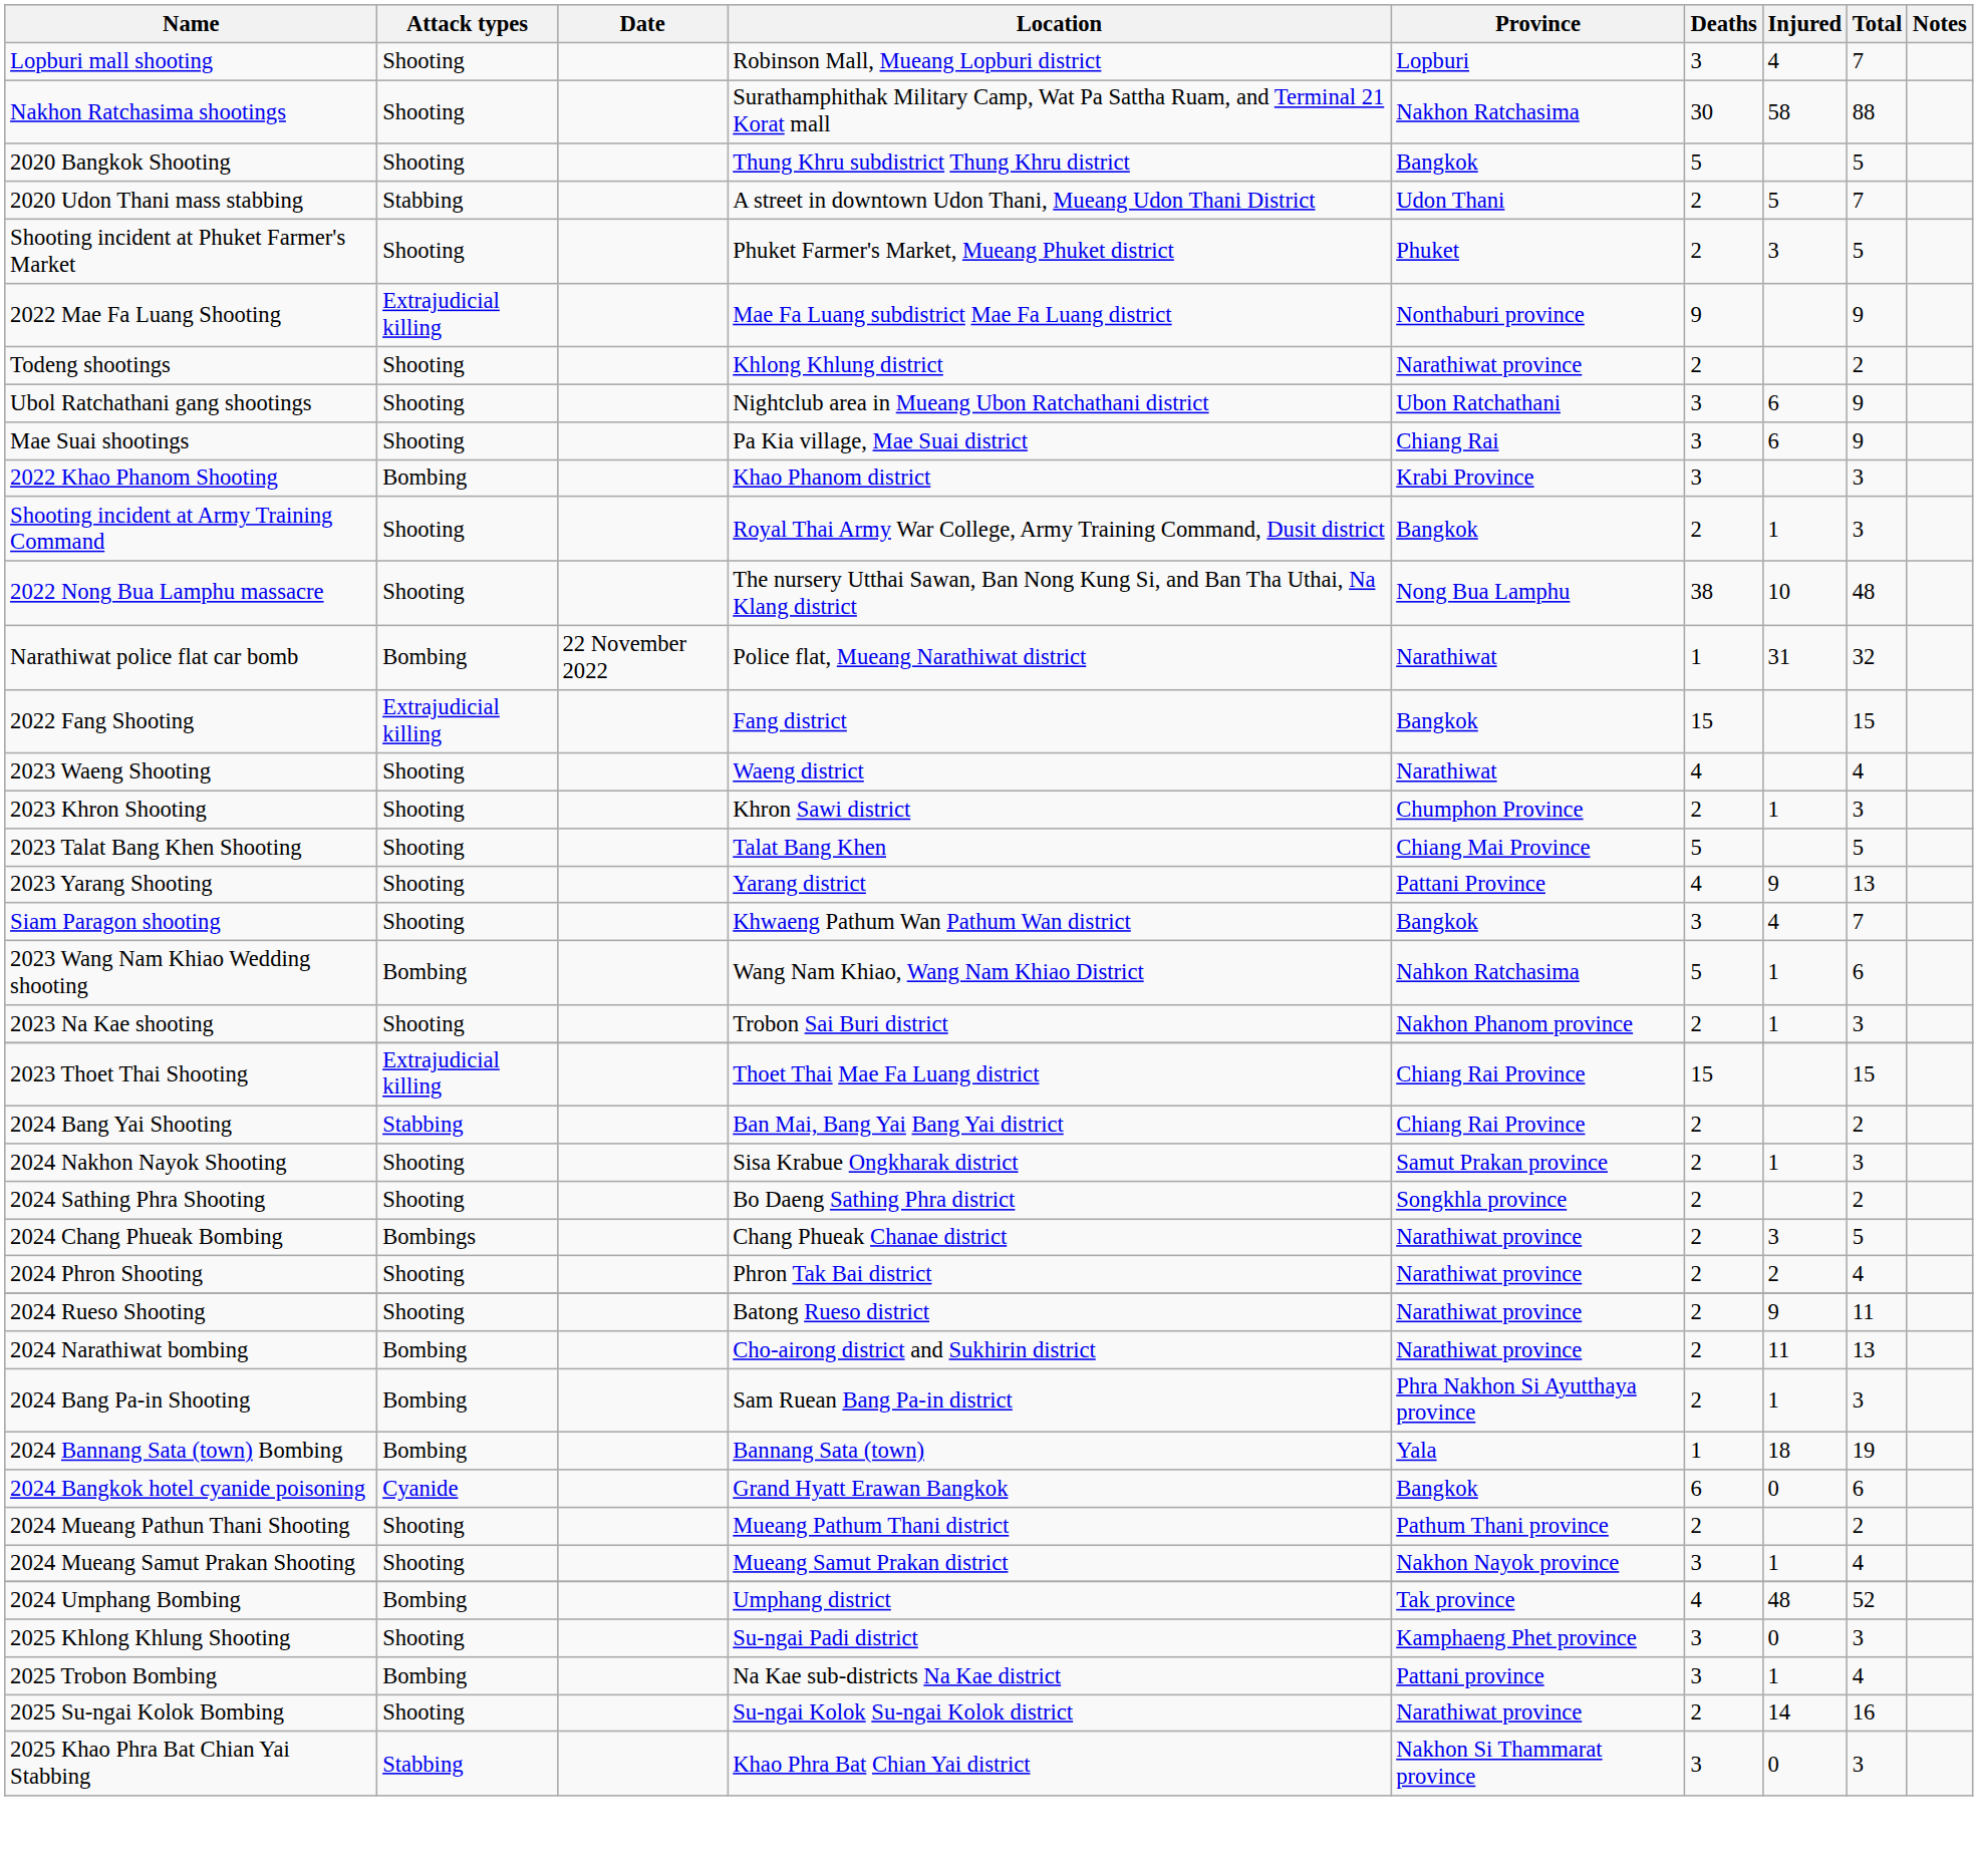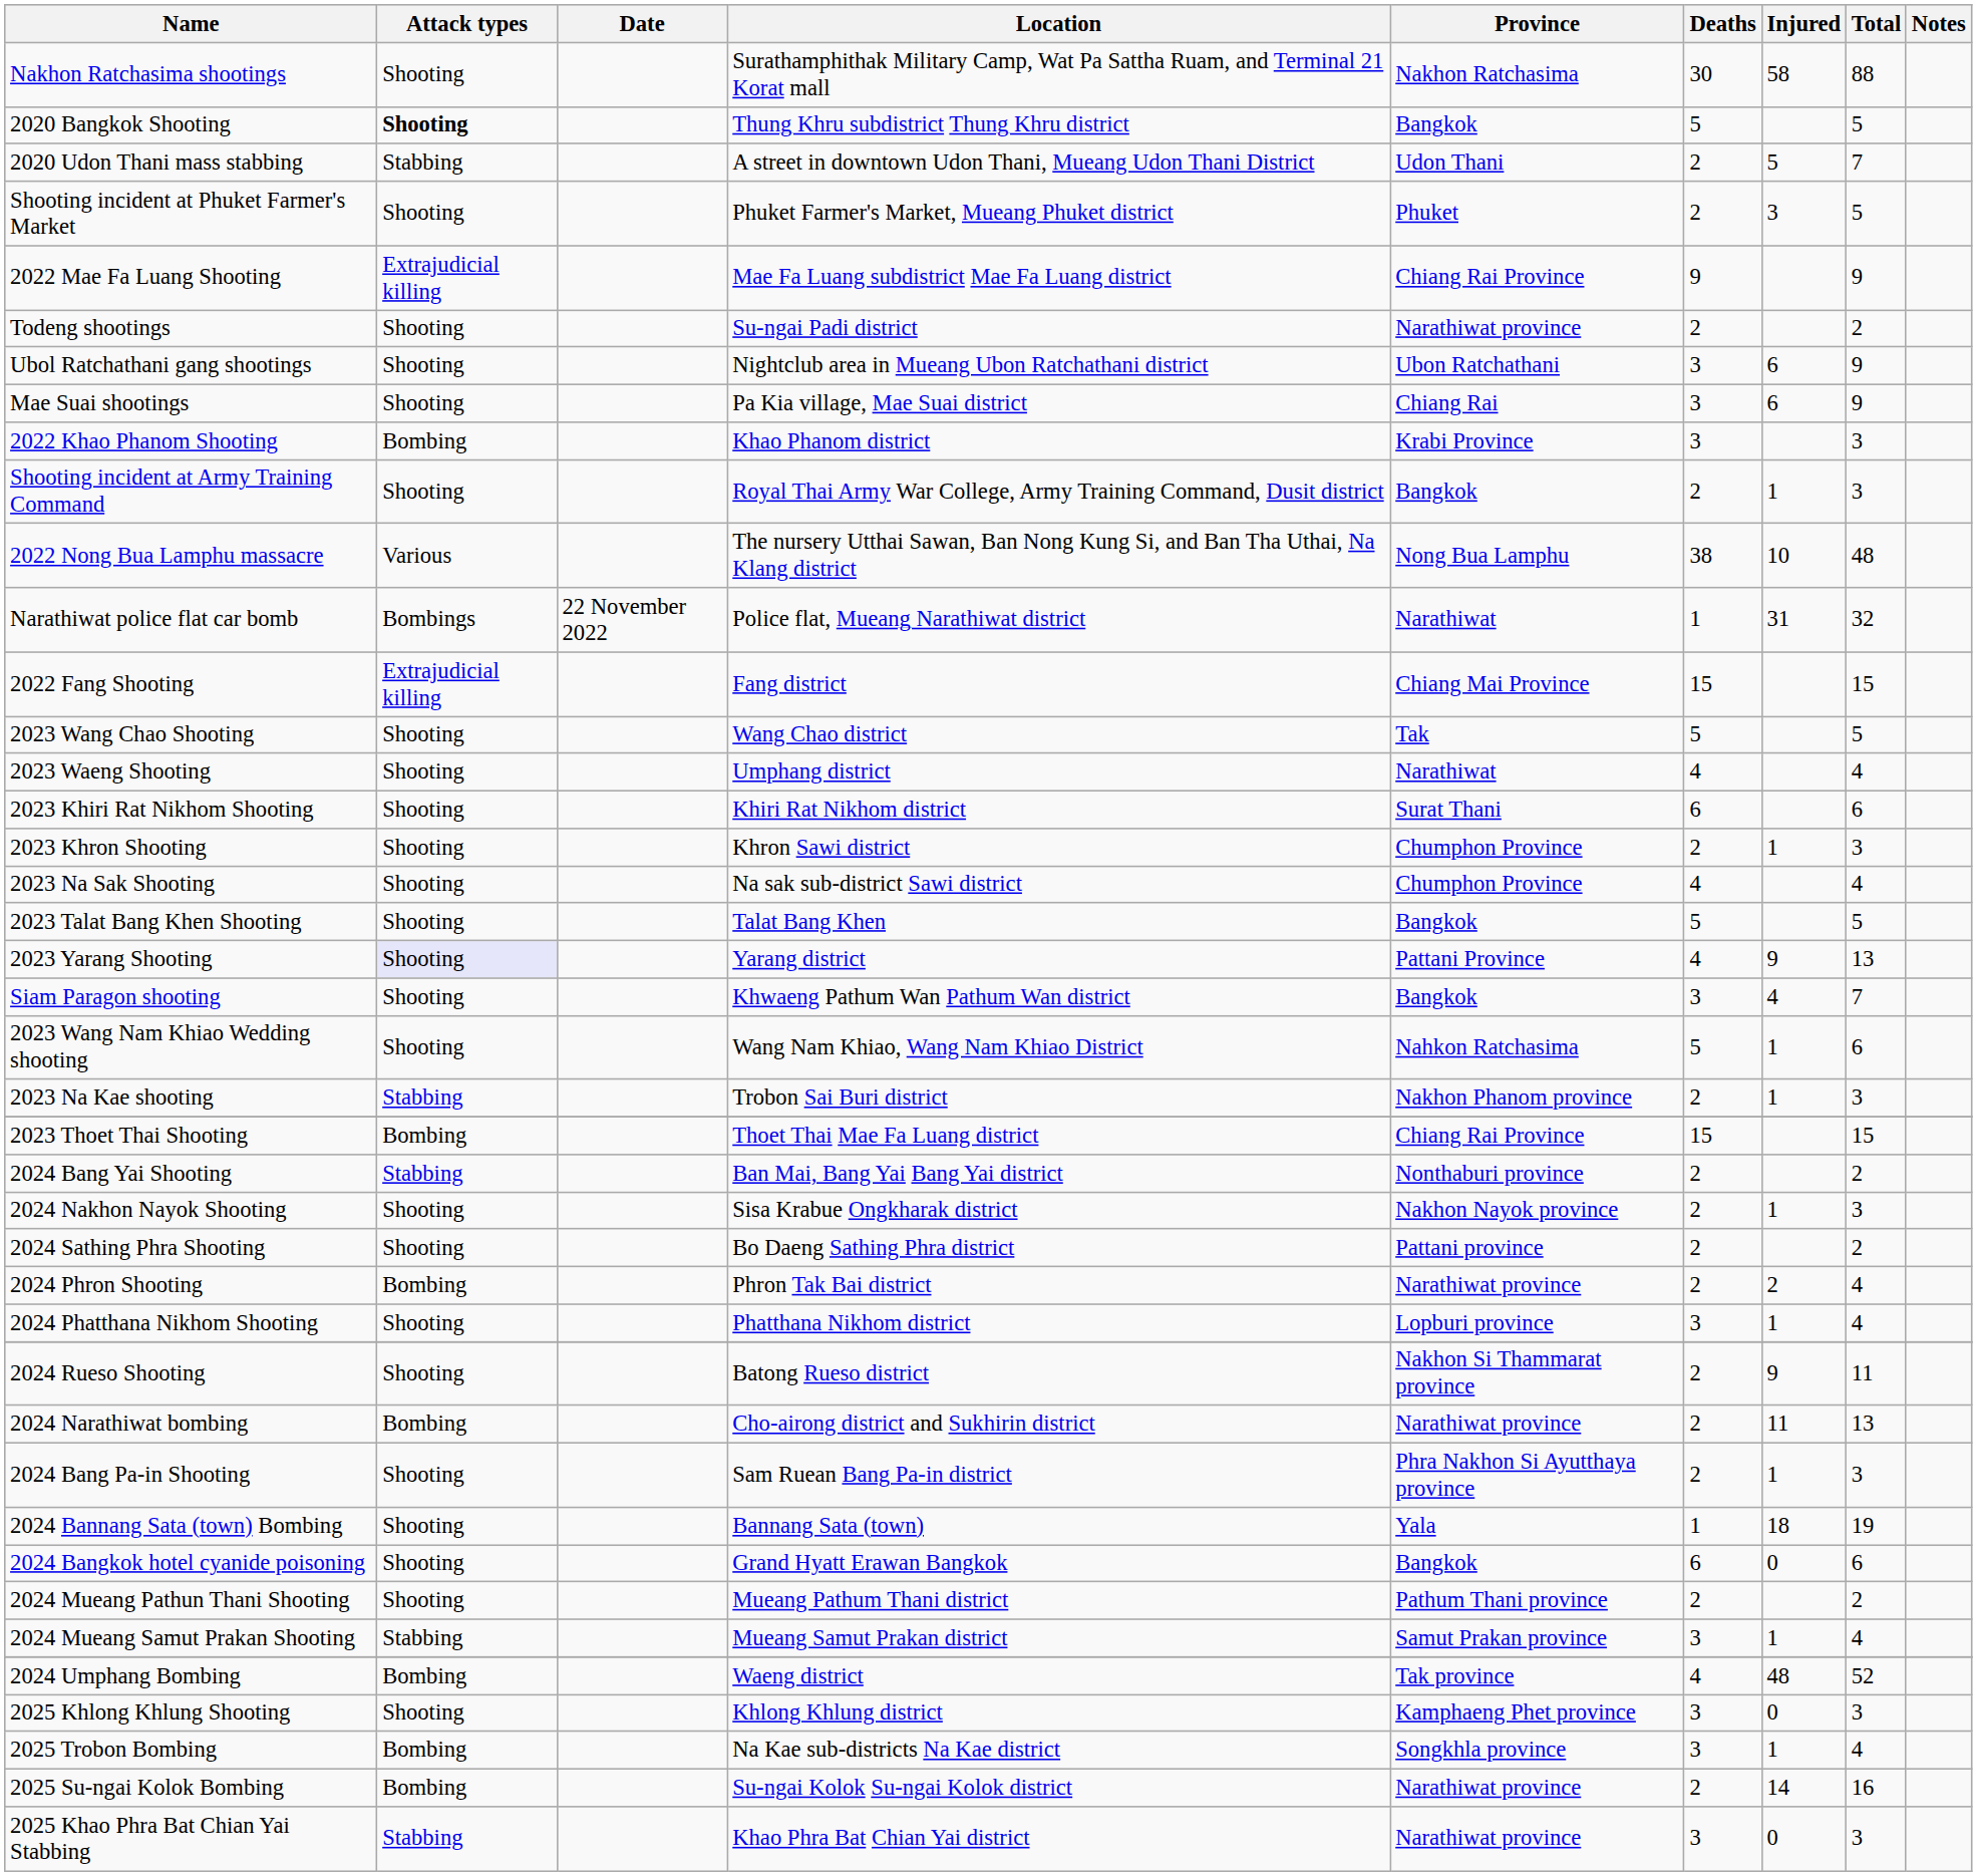- row: Lopburi mall shooting | Shooting | Robinson Mall, Mueang Lopburi district | Lopburi | 3 | 4 | 7
2020 Bangkok Shooting | Attack types: normal -> bold
2022 Mae Fa Luang Shooting | Province: Nonthaburi province -> Chiang Rai Province
Todeng shootings | Location: Khlong Khlung district -> Su-ngai Padi district
2022 Nong Bua Lamphu massacre | Attack types: Shooting -> Various
Narathiwat police flat car bomb | Attack types: Bombing -> Bombings
2022 Fang Shooting | Province: Bangkok -> Chiang Mai Province
+ row: 2023 Wang Chao Shooting | Shooting | Wang Chao district | Tak | 5 | 5
2023 Waeng Shooting | Location: Waeng district -> Umphang district
+ row: 2023 Khiri Rat Nikhom Shooting | Shooting | Khiri Rat Nikhom district | Surat Thani | 6 | 6
+ row: 2023 Na Sak Shooting | Shooting | Na sak sub-district Sawi district | Chumphon Province | 4 | 4
2023 Talat Bang Khen Shooting | Province: Chiang Mai Province -> Bangkok
2023 Yarang Shooting | Attack types: no background -> lavender background
2023 Wang Nam Khiao Wedding shooting | Attack types: Bombing -> Shooting
2023 Na Kae shooting | Attack types: Shooting -> Stabbing
2023 Thoet Thai Shooting | Attack types: Extrajudicial killing -> Bombing
2024 Bang Yai Shooting | Province: Chiang Rai Province -> Nonthaburi province
2024 Nakhon Nayok Shooting | Province: Samut Prakan province -> Nakhon Nayok province
2024 Sathing Phra Shooting | Province: Songkhla province -> Pattani province
- row: 2024 Chang Phueak Bombing | Bombings | Chang Phueak Chanae district | Narathiwat province | 2 | 3 | 5
2024 Phron Shooting | Attack types: Shooting -> Bombing
+ row: 2024 Phatthana Nikhom Shooting | Shooting | Phatthana Nikhom district | Lopburi province | 3 | 1 | 4
2024 Rueso Shooting | Province: Narathiwat province -> Nakhon Si Thammarat province
2024 Bang Pa-in Shooting | Attack types: Bombing -> Shooting
2024 Bannang Sata (town) Bombing | Attack types: Bombing -> Shooting
2024 Bangkok hotel cyanide poisoning | Attack types: Cyanide -> Shooting
2024 Mueang Samut Prakan Shooting | Attack types: Shooting -> Stabbing
2024 Mueang Samut Prakan Shooting | Province: Nakhon Nayok province -> Samut Prakan province
2024 Umphang Bombing | Location: Umphang district -> Waeng district
2025 Khlong Khlung Shooting | Location: Su-ngai Padi district -> Khlong Khlung district
2025 Trobon Bombing | Province: Pattani province -> Songkhla province
2025 Su-ngai Kolok Bombing | Attack types: Shooting -> Bombing
2025 Khao Phra Bat Chian Yai Stabbing | Province: Nakhon Si Thammarat province -> Narathiwat province
